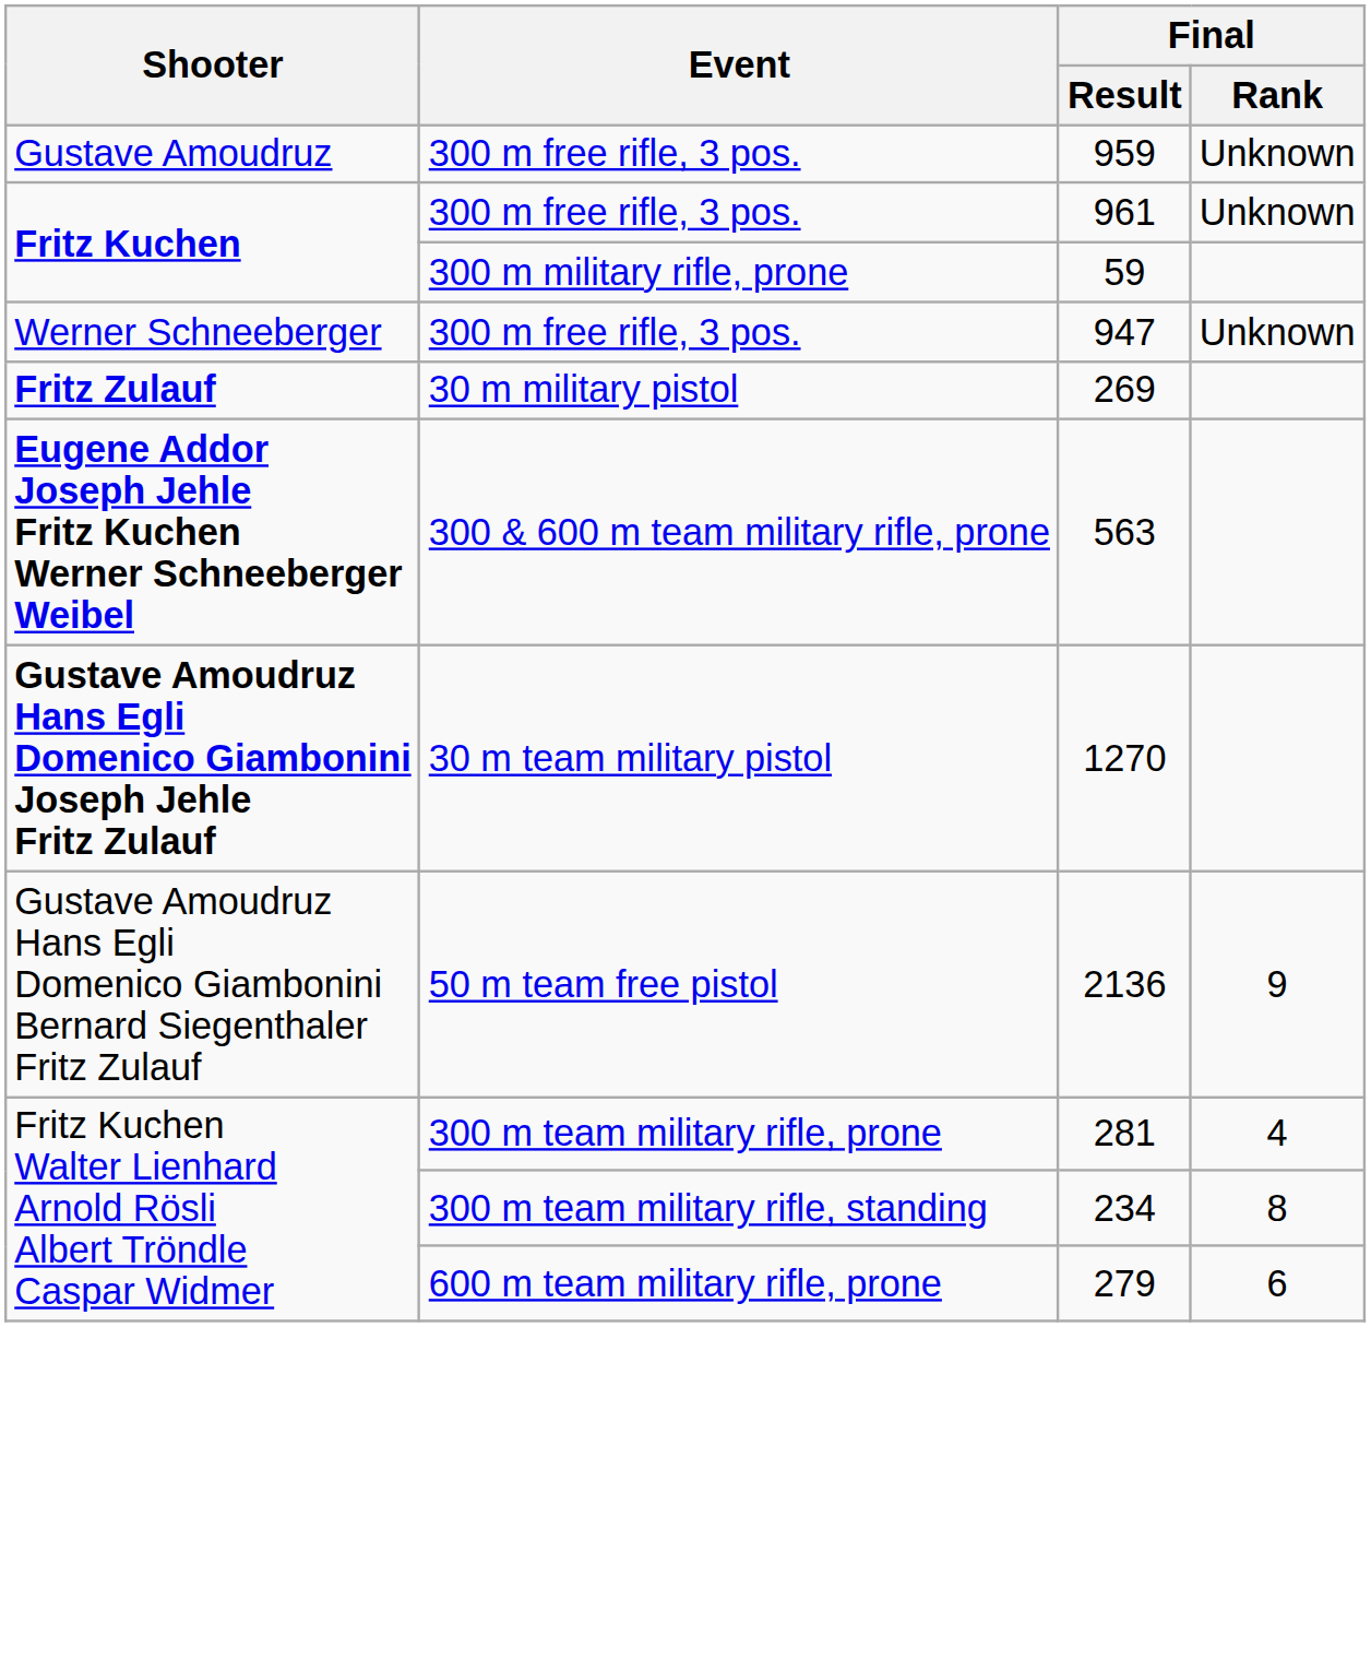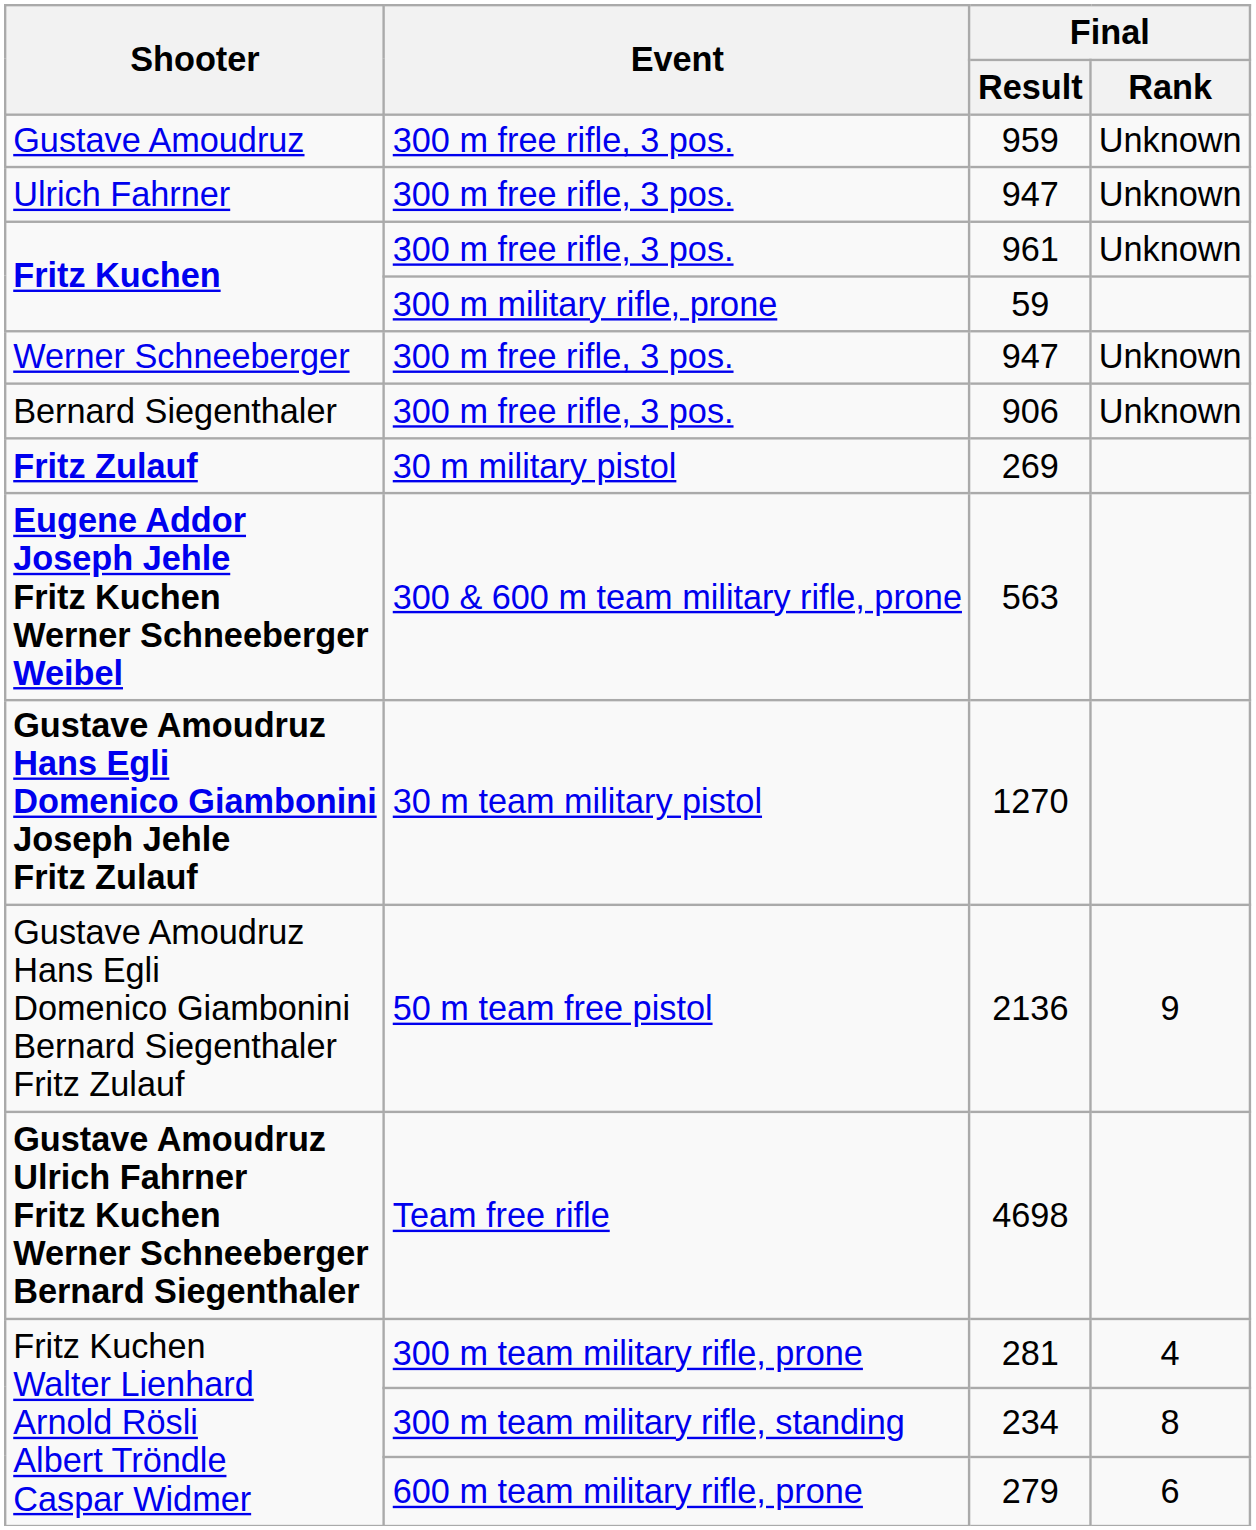+ row: Ulrich Fahrner | 300 m free rifle, 3 pos. | 947 | Unknown
+ row: Bernard Siegenthaler | 300 m free rifle, 3 pos. | 906 | Unknown
+ row: Gustave Amoudruz Ulrich Fahrner Fritz Kuchen Werner Schneeberger Bernard Siegenthaler | Team free rifle | 4698
